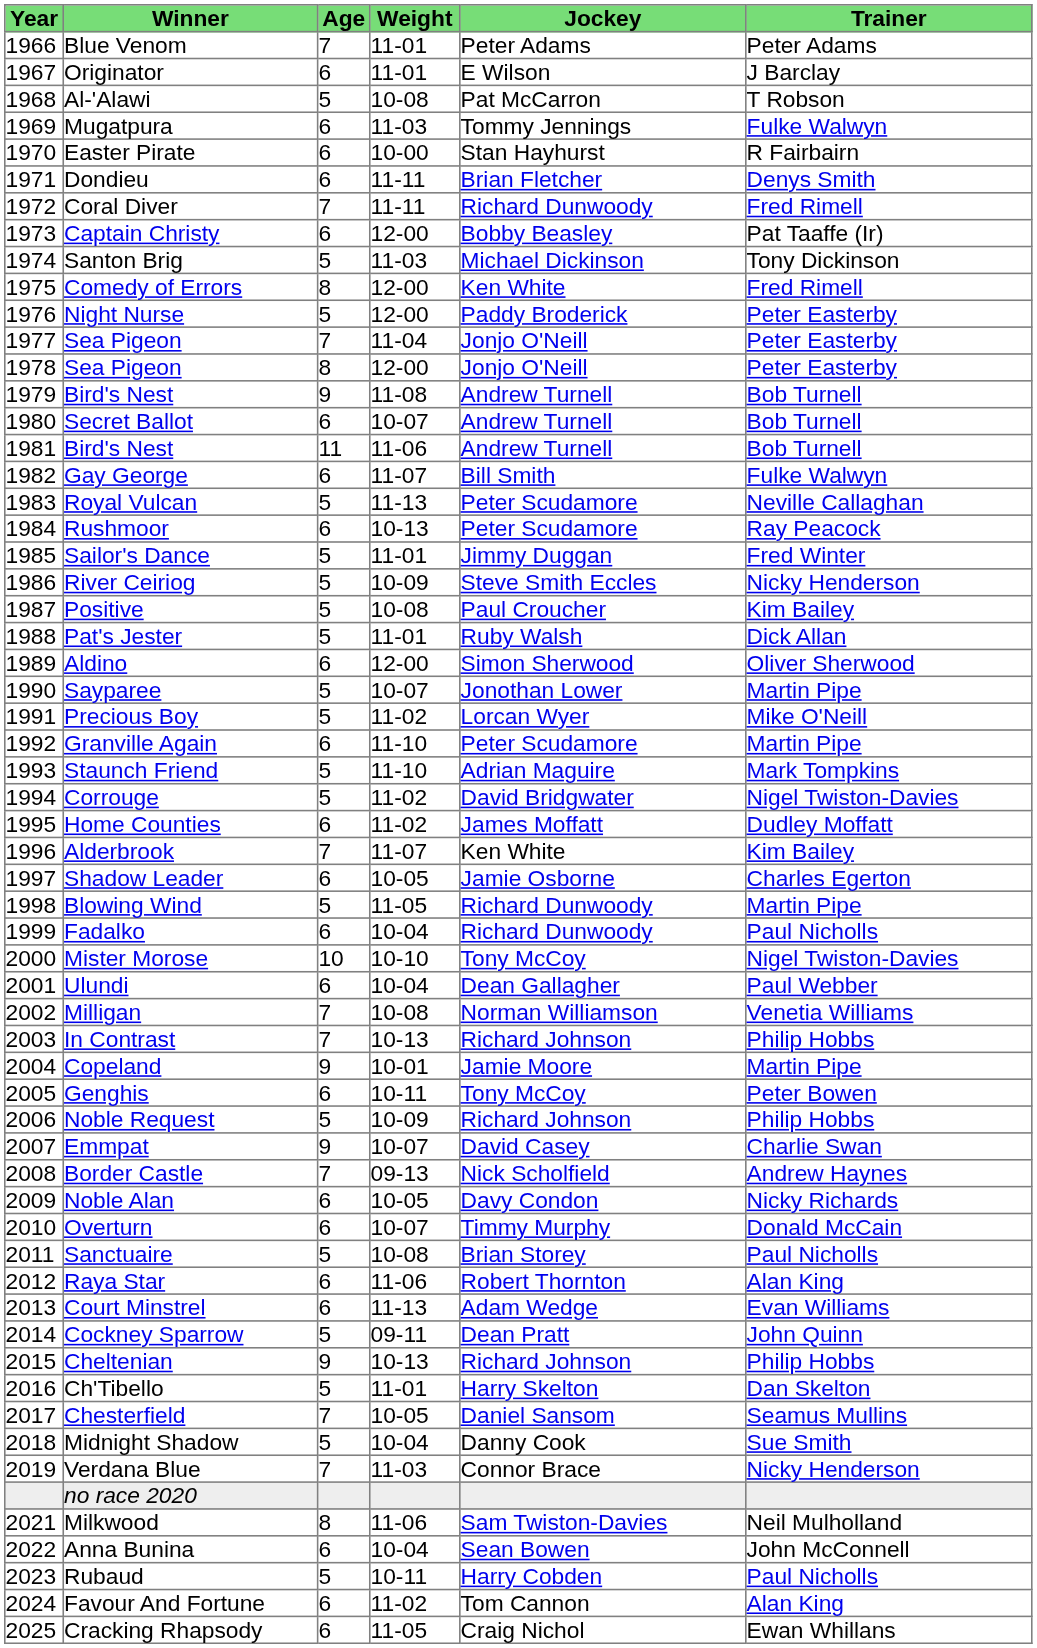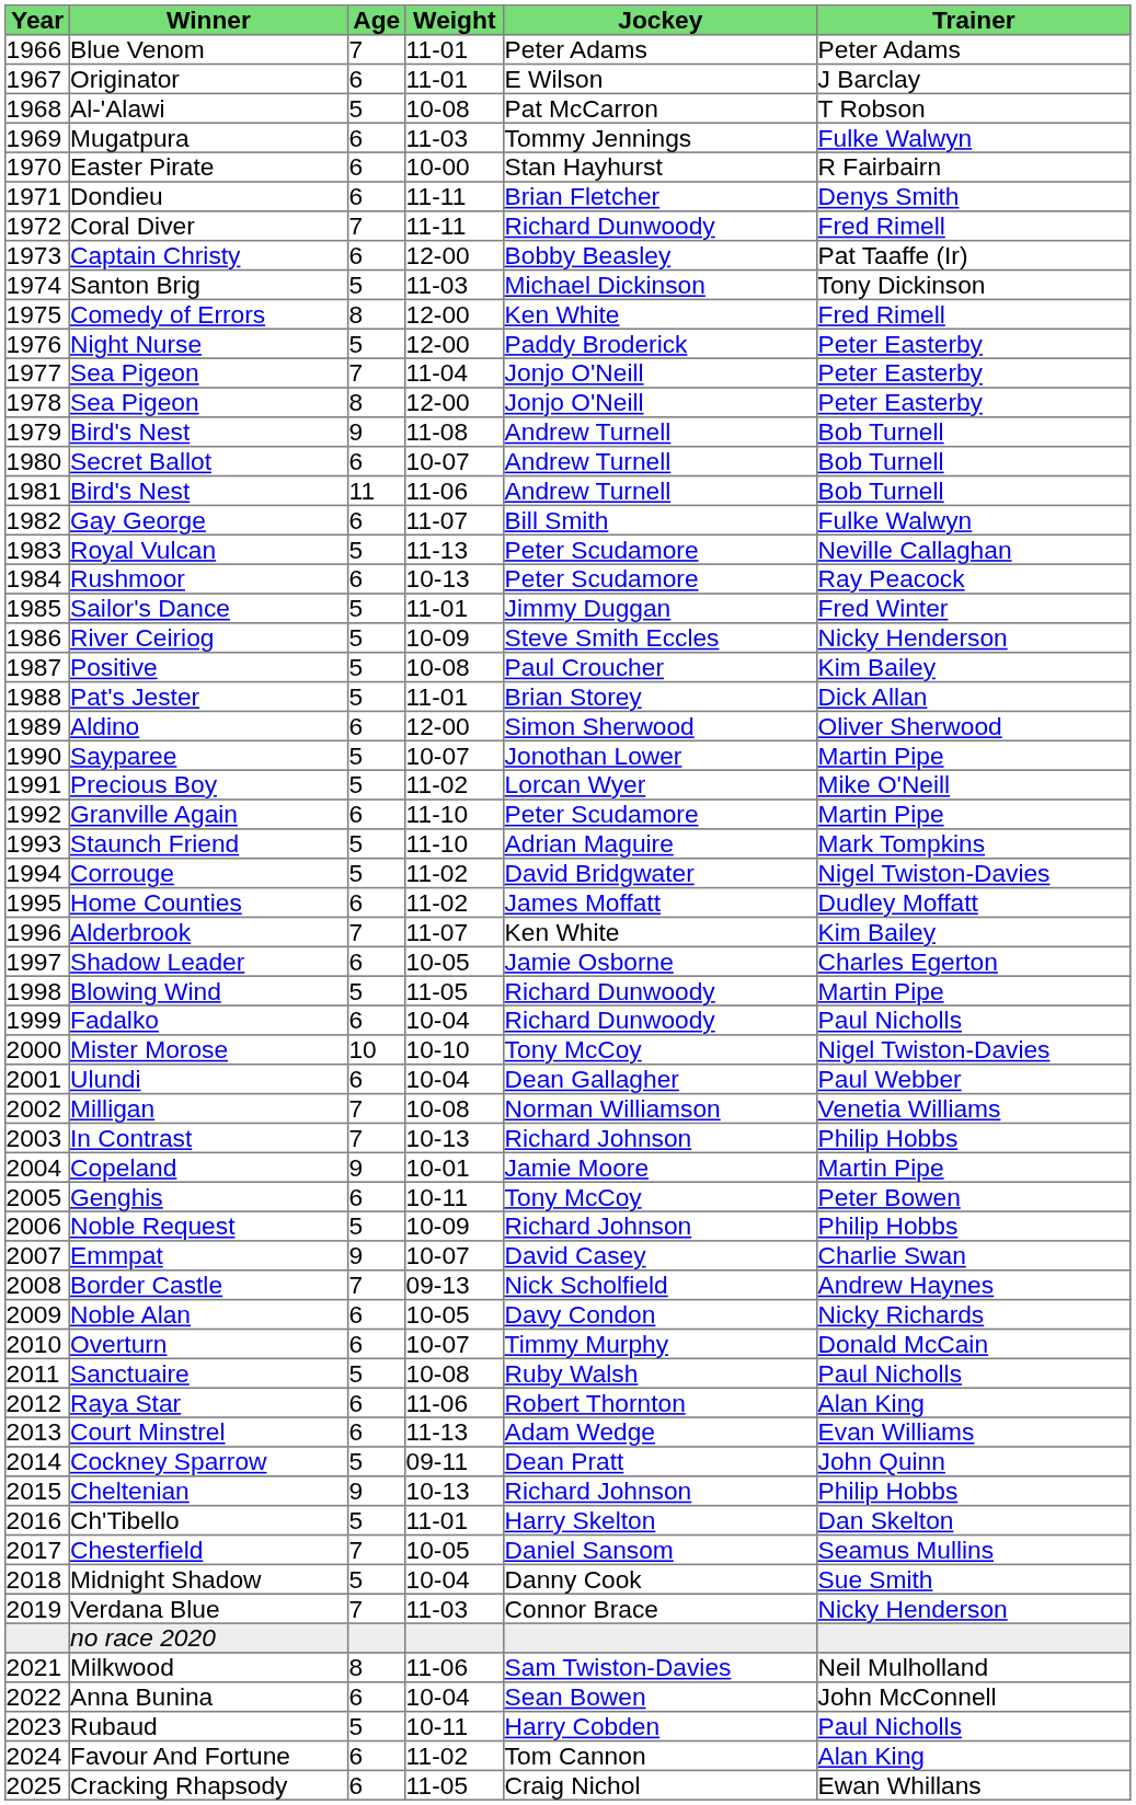Pat's Jester | Jockey: Ruby Walsh -> Brian Storey
Sanctuaire | Jockey: Brian Storey -> Ruby Walsh
